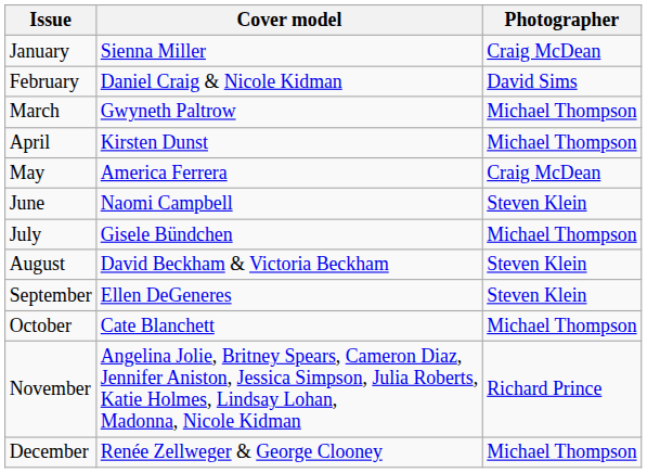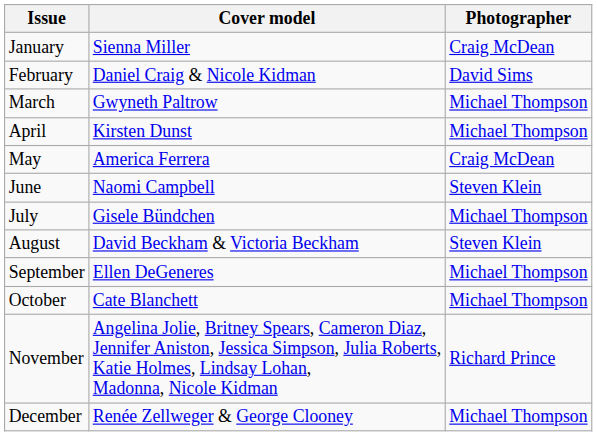September | Photographer: Steven Klein -> Michael Thompson
